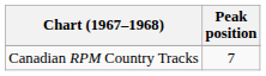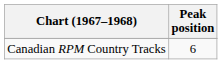Canadian RPM Country Tracks | Peak position: 7 -> 6
